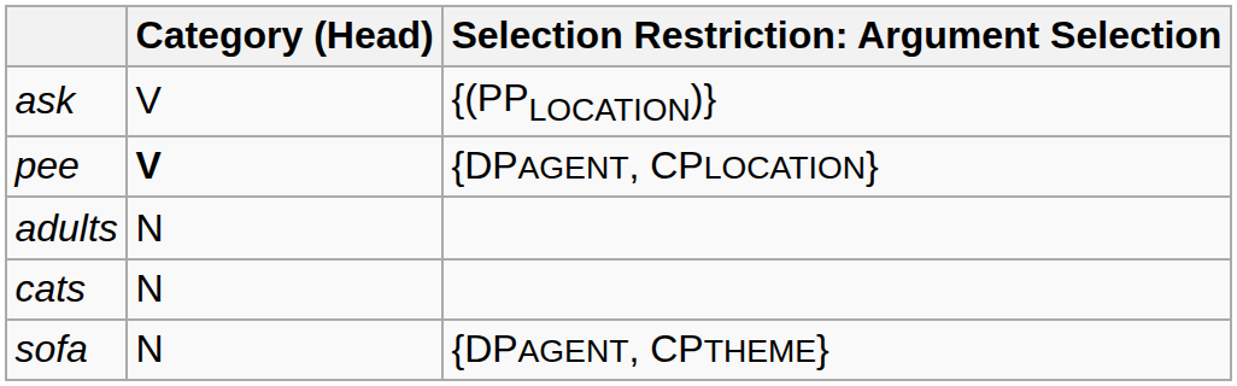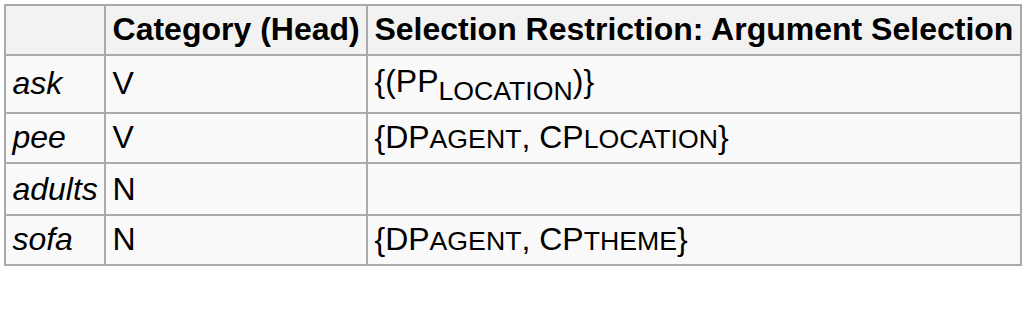pee | Category (Head): bold -> normal
- row: cats | N
